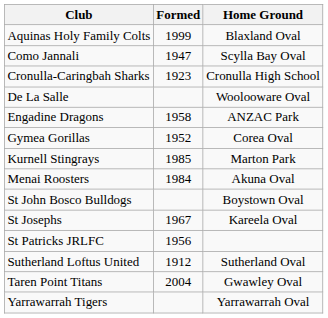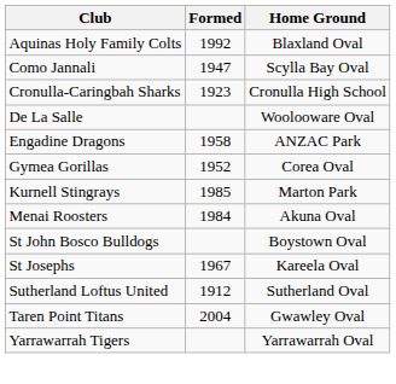Aquinas Holy Family Colts | Formed: 1999 -> 1992
- row: St Patricks JRLFC | 1956
